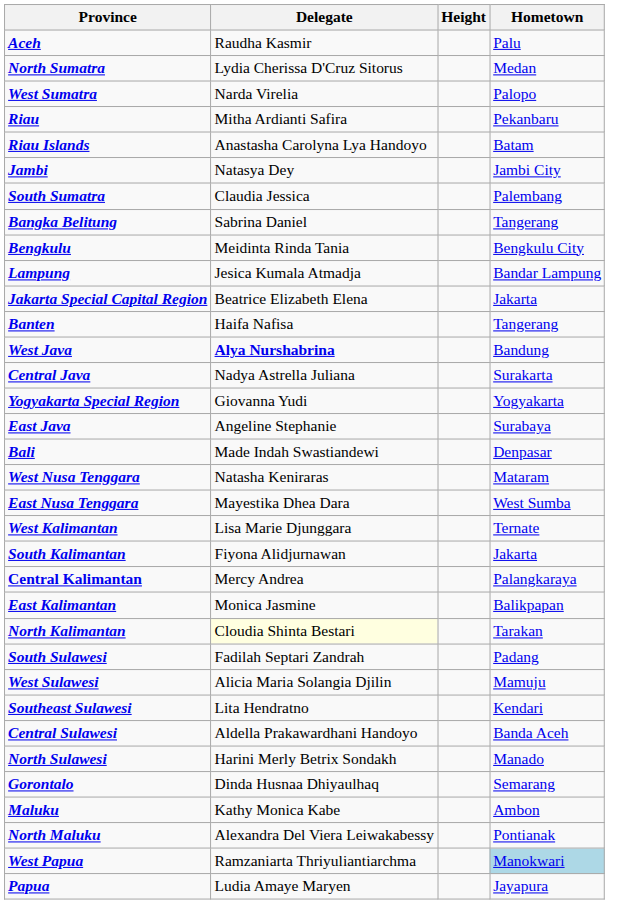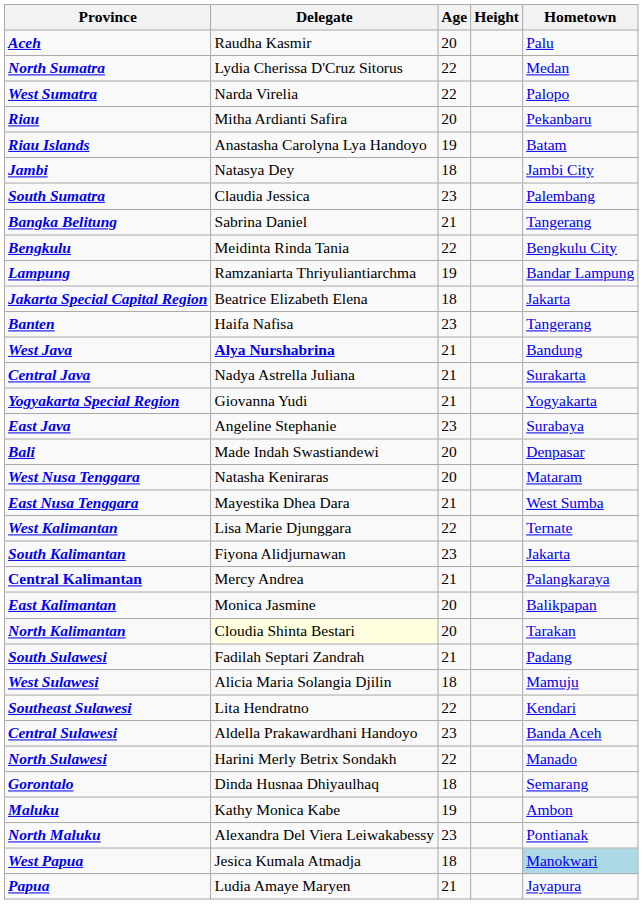+ column: Age | 20 | 22 | 22 | 20 | 19 | 18 | 23 | 21 | 22 | 19 | 18 | 23 | 21 | 21 | 21 | 23 | 20 | 20 | 21 | 22 | 23 | 21 | 20 | 20 | 21 | 18 | 22 | 23 | 22 | 18 | 19 | 23 | 18 | 21
Lampung | Delegate: Jesica Kumala Atmadja -> Ramzaniarta Thriyuliantiarchma
West Papua | Delegate: Ramzaniarta Thriyuliantiarchma -> Jesica Kumala Atmadja
